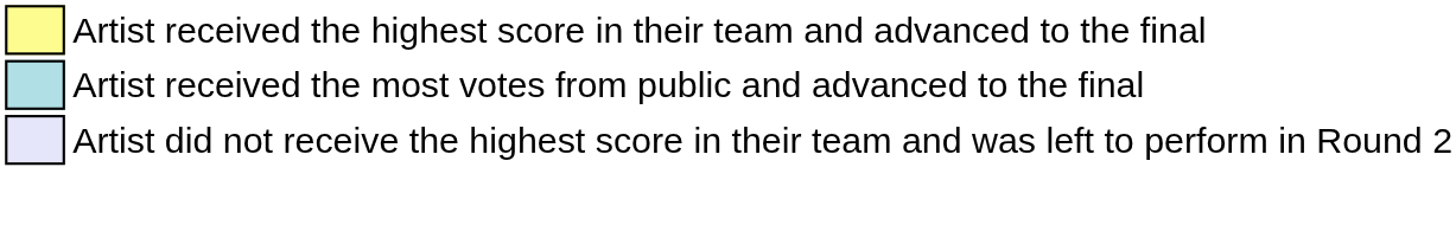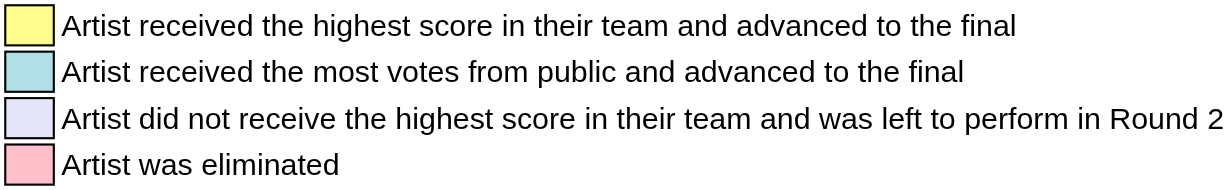+ row: Artist was eliminated
